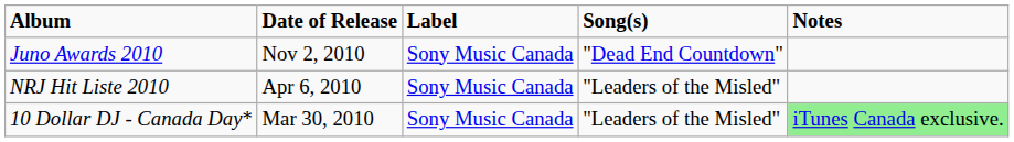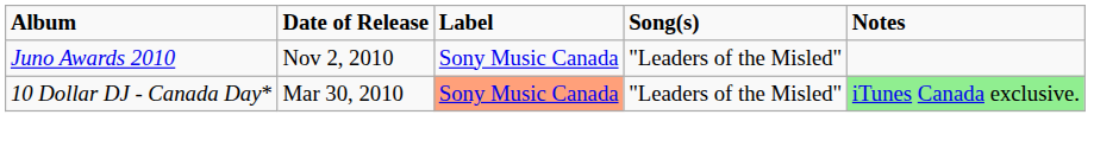Juno Awards 2010 | Song(s): "Dead End Countdown" -> "Leaders of the Misled"
- row: NRJ Hit Liste 2010 | Apr 6, 2010 | Sony Music Canada | "Leaders of the Misled"
10 Dollar DJ - Canada Day* | Label: no background -> lightsalmon background
